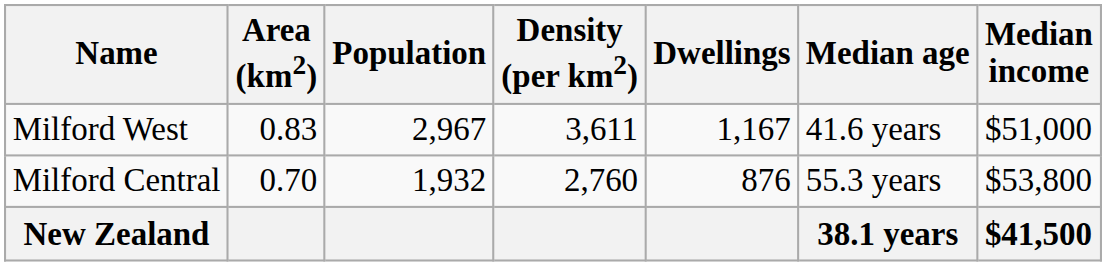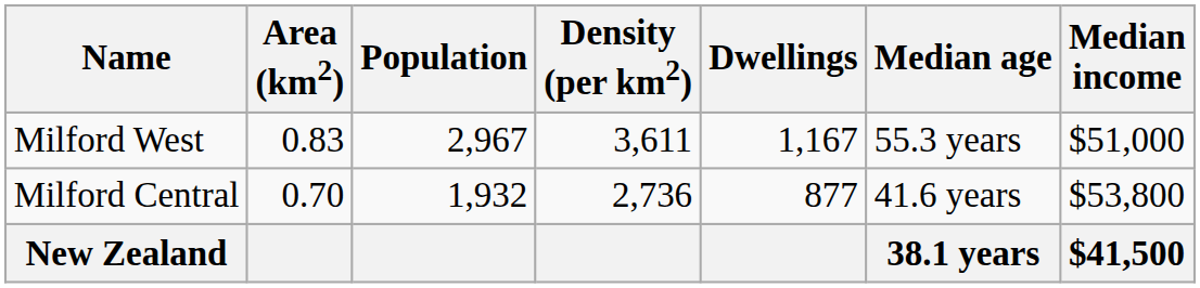Milford West | Median age: 41.6 years -> 55.3 years
Milford Central | Density (per km2): 2,760 -> 2,736
Milford Central | Dwellings: 876 -> 877
Milford Central | Median age: 55.3 years -> 41.6 years
